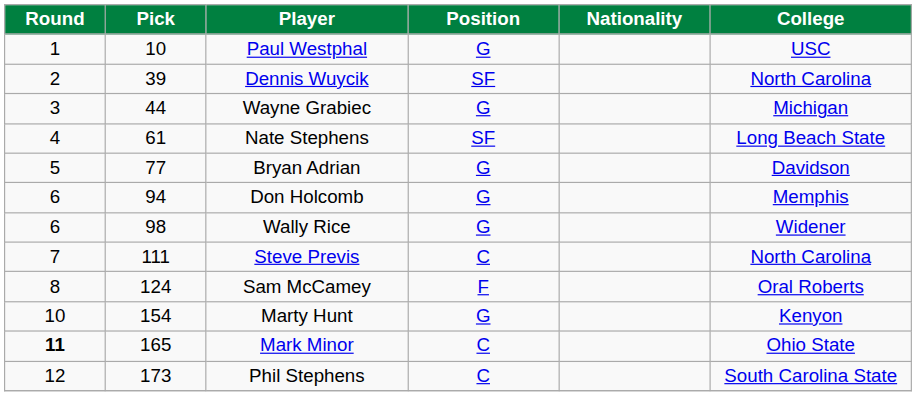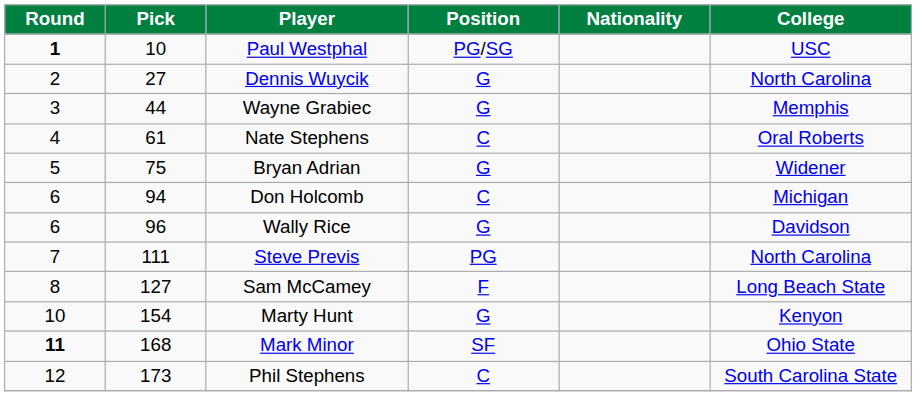Paul Westphal | Round: normal -> bold
Paul Westphal | Position: G -> PG/SG
Dennis Wuycik | Pick: 39 -> 27
Dennis Wuycik | Position: SF -> G
Wayne Grabiec | College: Michigan -> Memphis
Nate Stephens | Position: SF -> C
Nate Stephens | College: Long Beach State -> Oral Roberts
Bryan Adrian | Pick: 77 -> 75
Bryan Adrian | College: Davidson -> Widener
Don Holcomb | Position: G -> C
Don Holcomb | College: Memphis -> Michigan
Wally Rice | Pick: 98 -> 96
Wally Rice | College: Widener -> Davidson
Steve Previs | Position: C -> PG
Sam McCamey | Pick: 124 -> 127
Sam McCamey | College: Oral Roberts -> Long Beach State
Mark Minor | Pick: 165 -> 168
Mark Minor | Position: C -> SF
